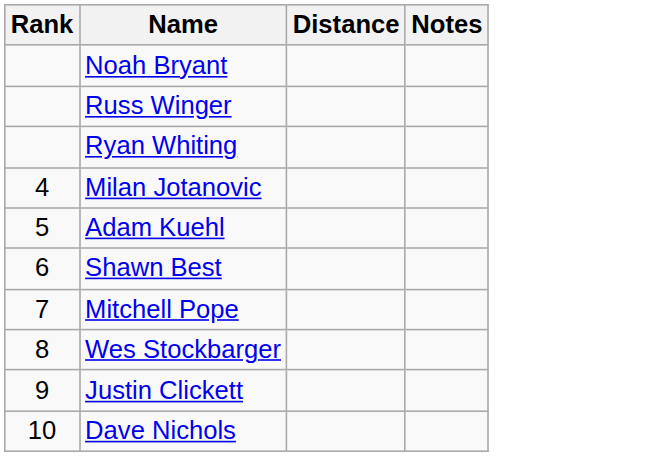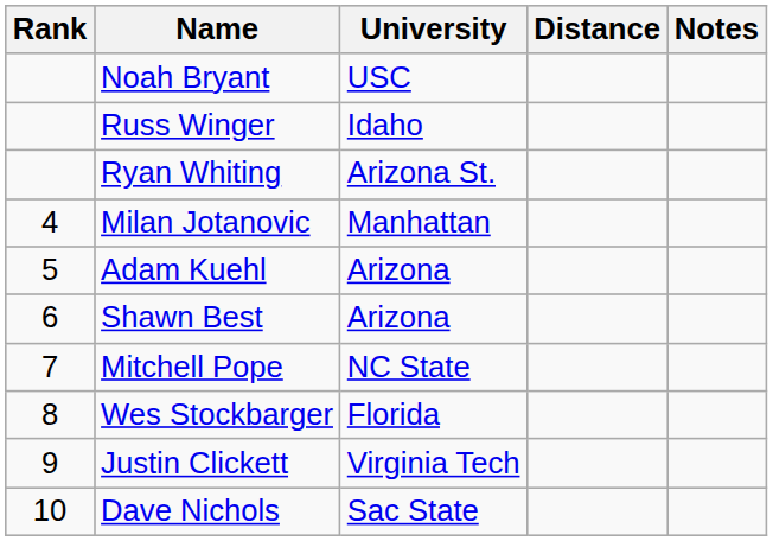+ column: University | USC | Idaho | Arizona St. | Manhattan | Arizona | Arizona | NC State | Florida | Virginia Tech | Sac State
